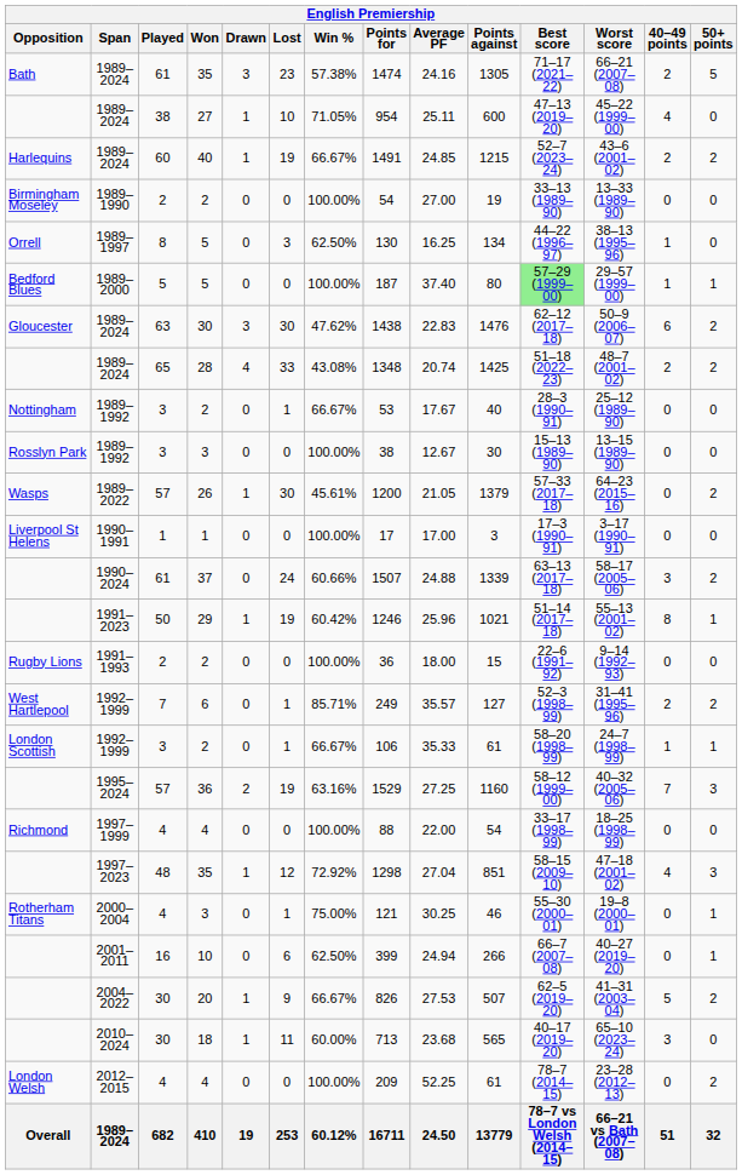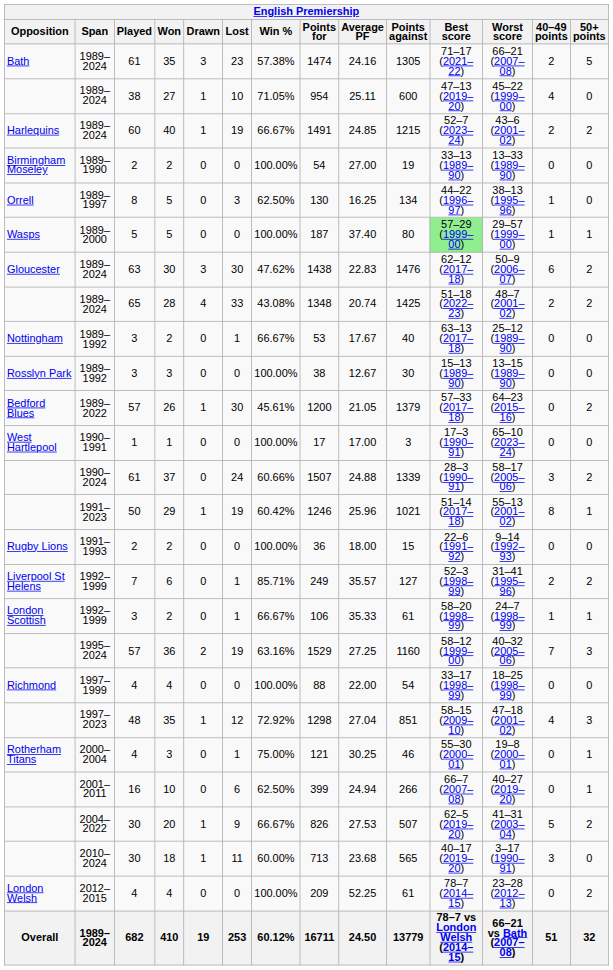1989–2000 | Opposition: Bedford Blues -> Wasps
1989–1992 / 2 | Best score: 28–3 (1990–91) -> 63–13 (2017–18)
1989–2022 | Opposition: Wasps -> Bedford Blues
1990–1991 | Opposition: Liverpool St Helens -> West Hartlepool
1990–1991 | Worst score: 3–17 (1990–91) -> 65–10 (2023–24)
1990–2024 | Best score: 63–13 (2017–18) -> 28–3 (1990–91)
1992–1999 / 6 | Opposition: West Hartlepool -> Liverpool St Helens
2010–2024 | Worst score: 65–10 (2023–24) -> 3–17 (1990–91)
